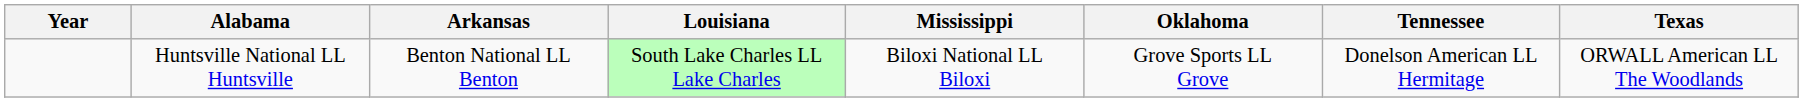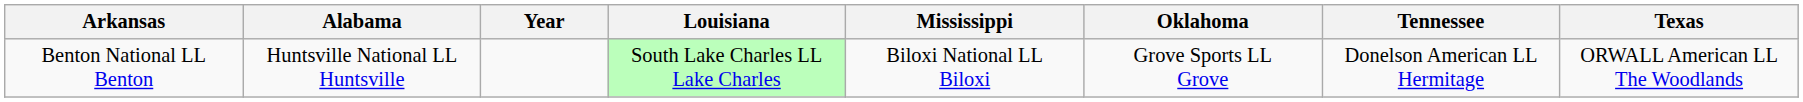columns swapped: Year <-> Arkansas
